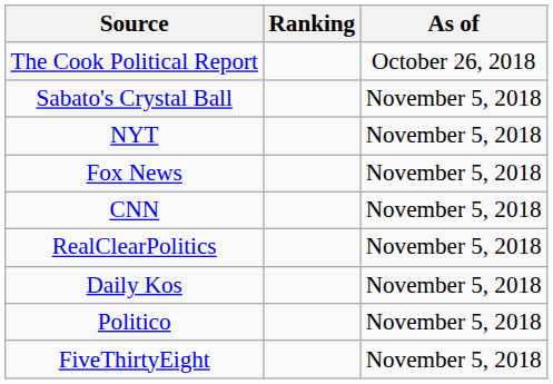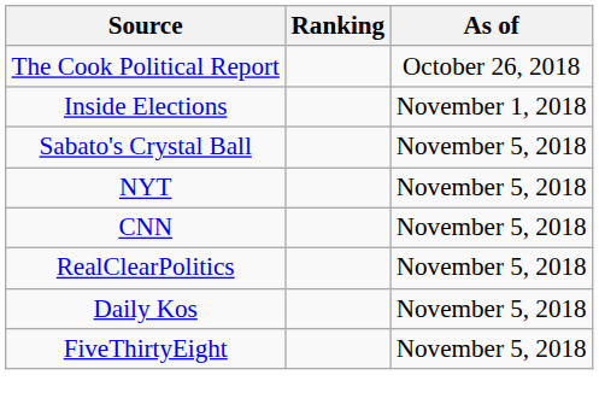+ row: Inside Elections | November 1, 2018
- row: Fox News | November 5, 2018
- row: Politico | November 5, 2018
